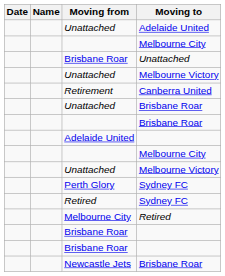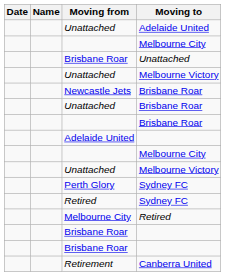rows swapped: Retirement <-> Newcastle Jets
